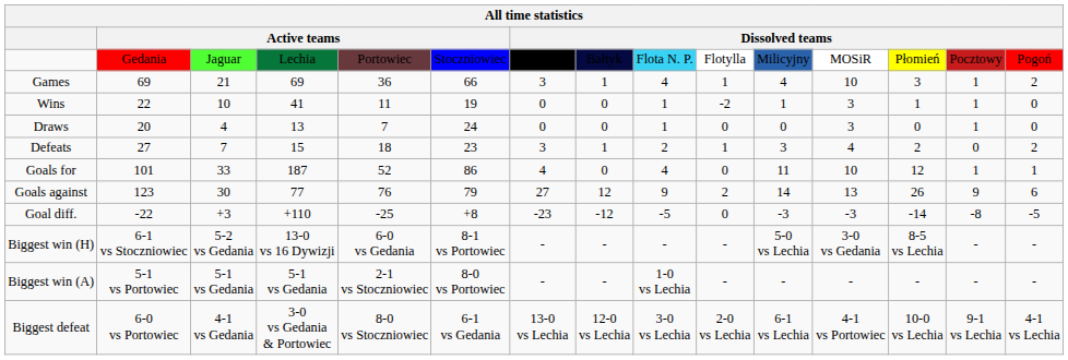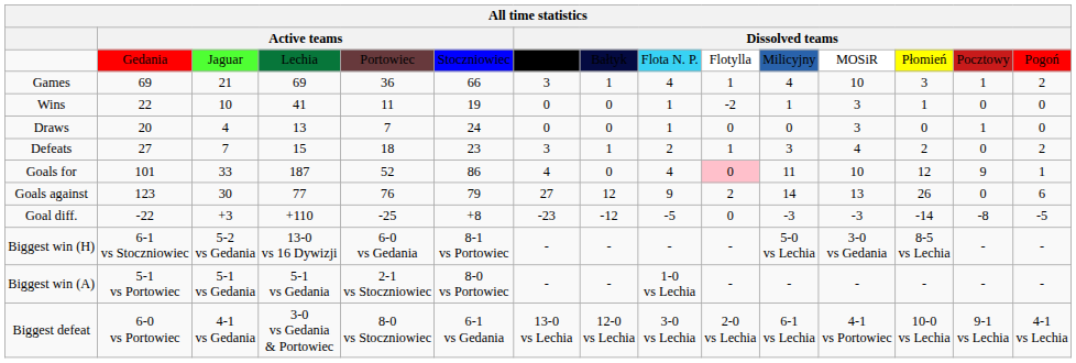Wins | column 14: 1 -> 0
Goals for | column 10: no background -> pink background
Goals for | column 14: 1 -> 9
Goals against | column 14: 9 -> 0
